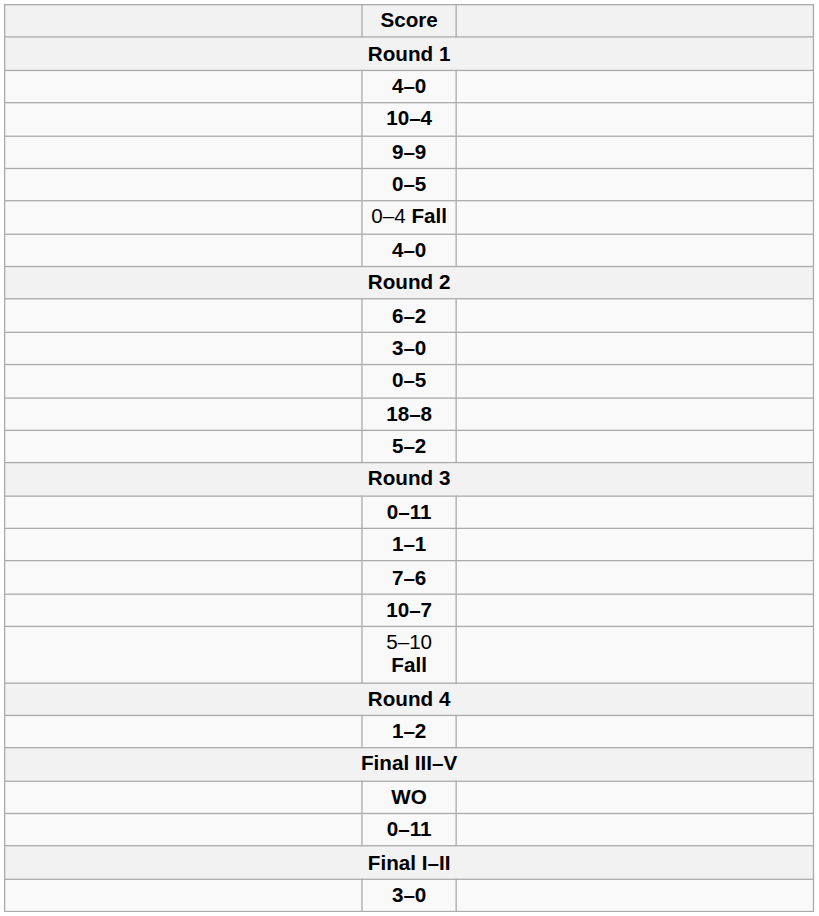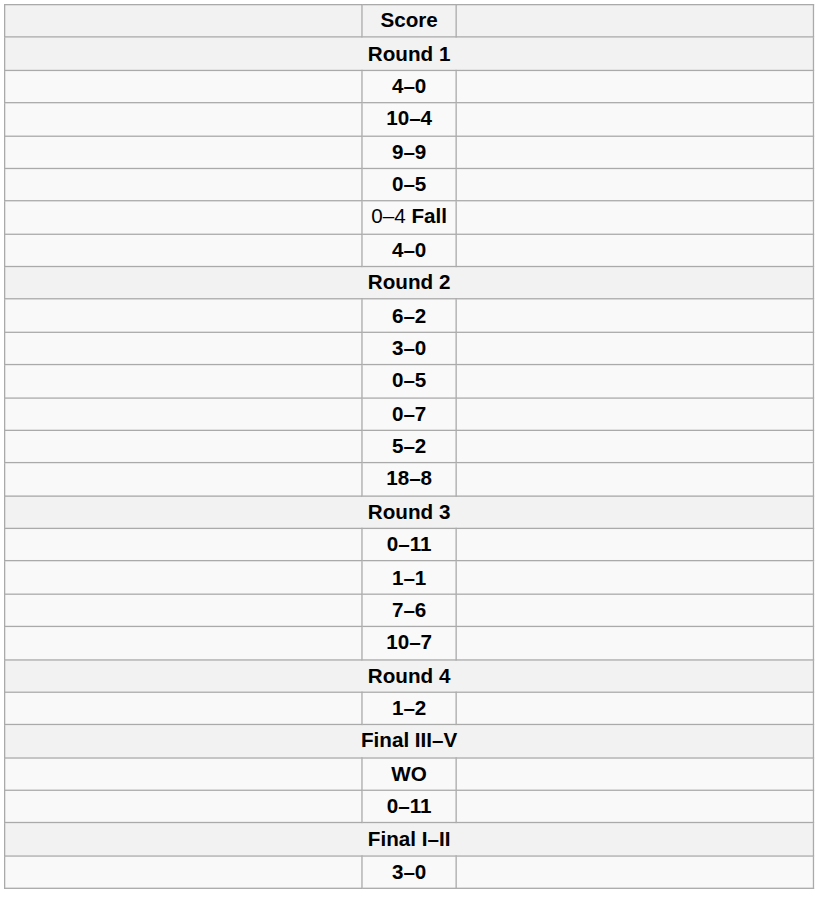+ row: 0–7
rows swapped: 5–2 <-> 18–8
- row: 5–10 Fall
